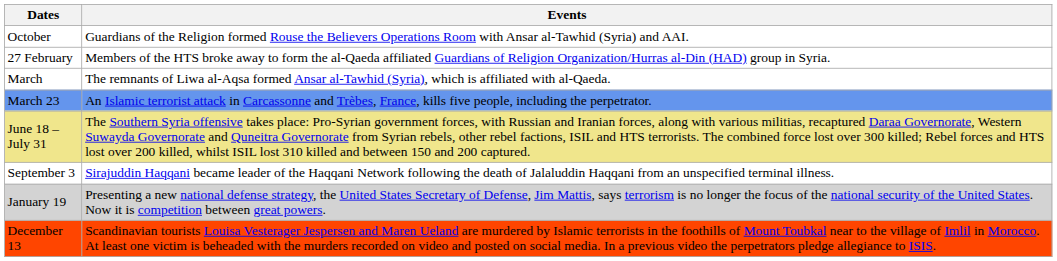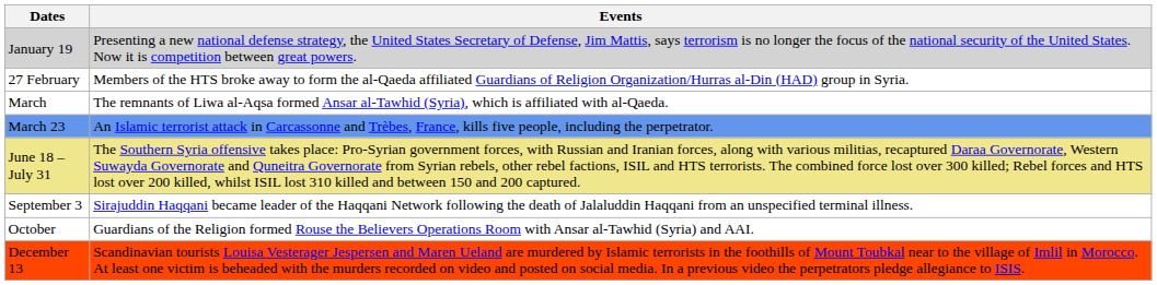rows swapped: January 19 <-> October
